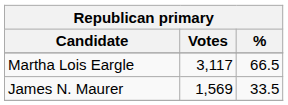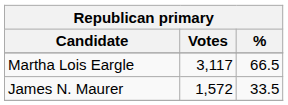James N. Maurer | Votes: 1,569 -> 1,572
